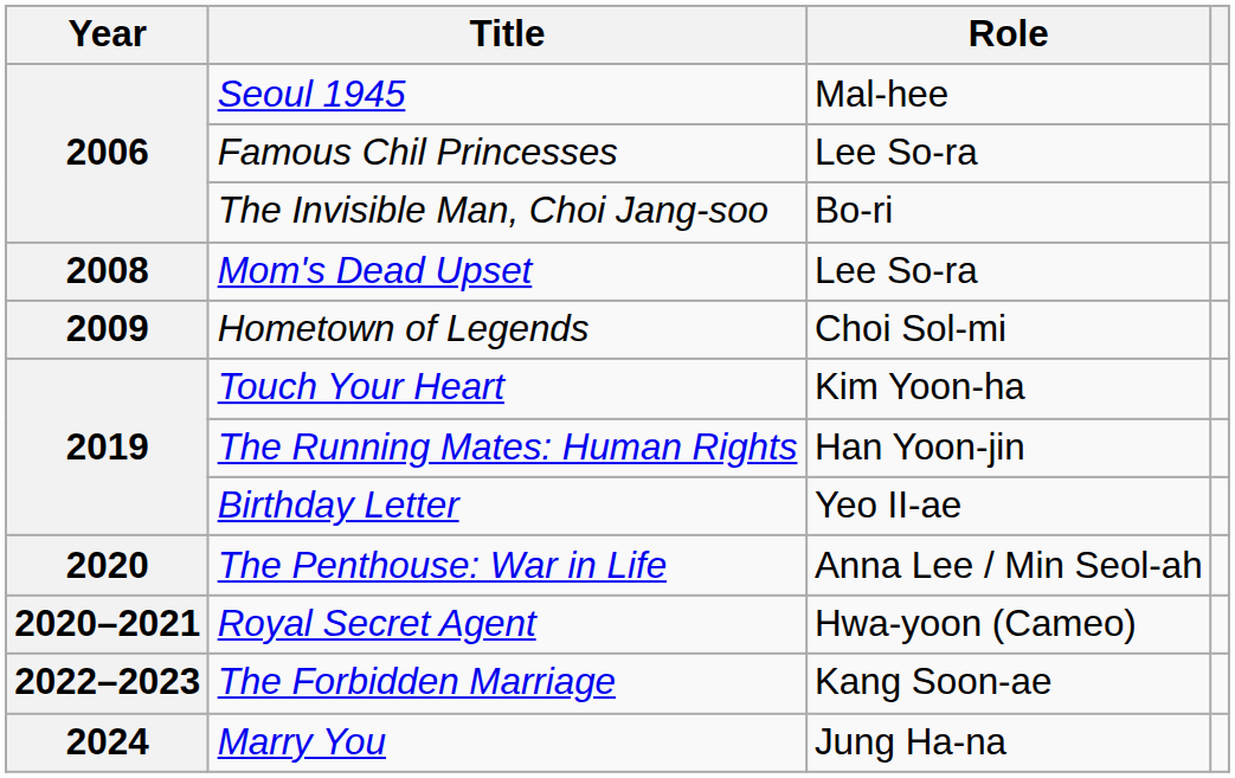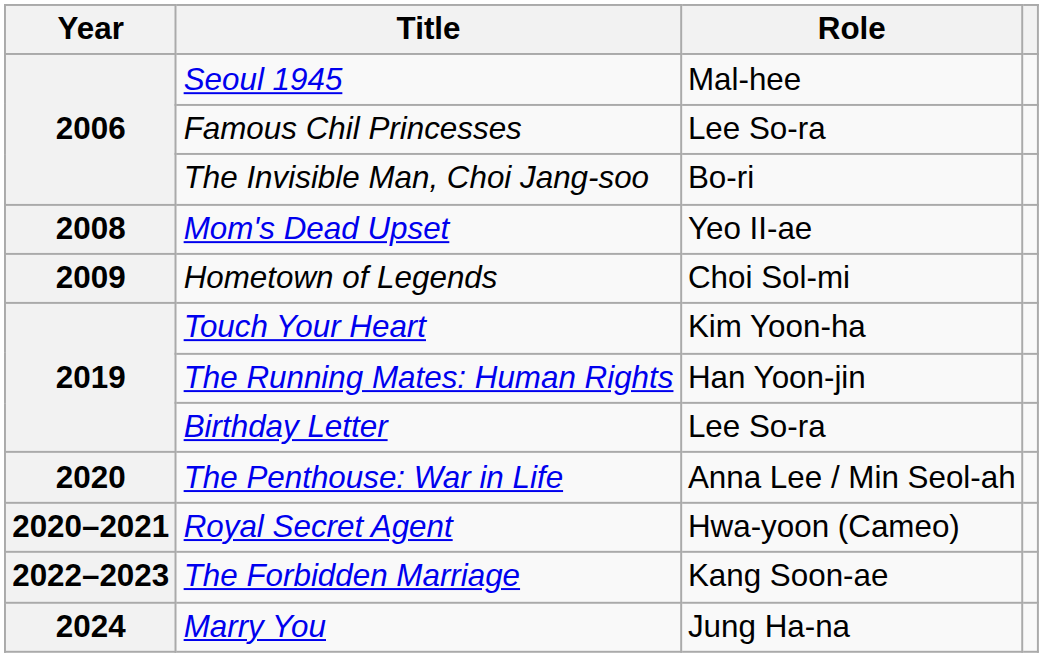Mom's Dead Upset | Role: Lee So-ra -> Yeo II-ae
Birthday Letter | Role: Yeo II-ae -> Lee So-ra
